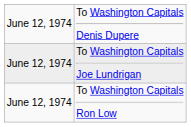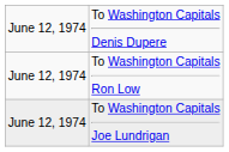rows swapped: To Washington Capitals Joe Lundrigan <-> To Washington Capitals Ron Low
